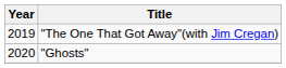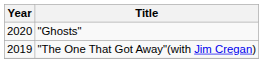rows swapped: "The One That Got Away"(with Jim Cregan) <-> "Ghosts"
